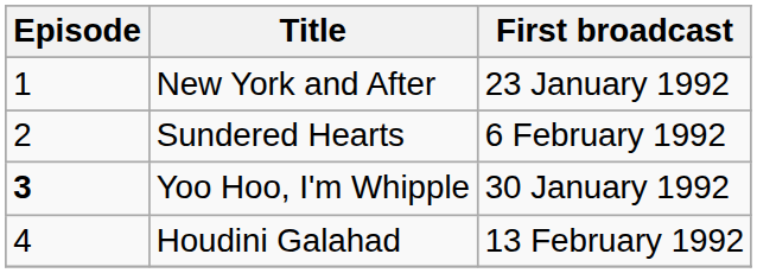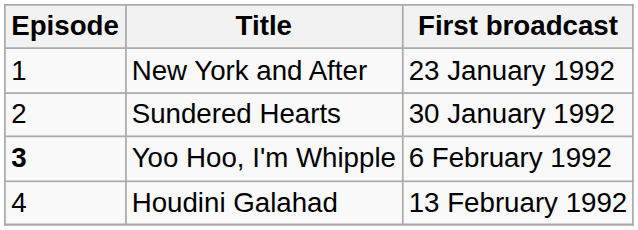Sundered Hearts | First broadcast: 6 February 1992 -> 30 January 1992
Yoo Hoo, I'm Whipple | First broadcast: 30 January 1992 -> 6 February 1992
